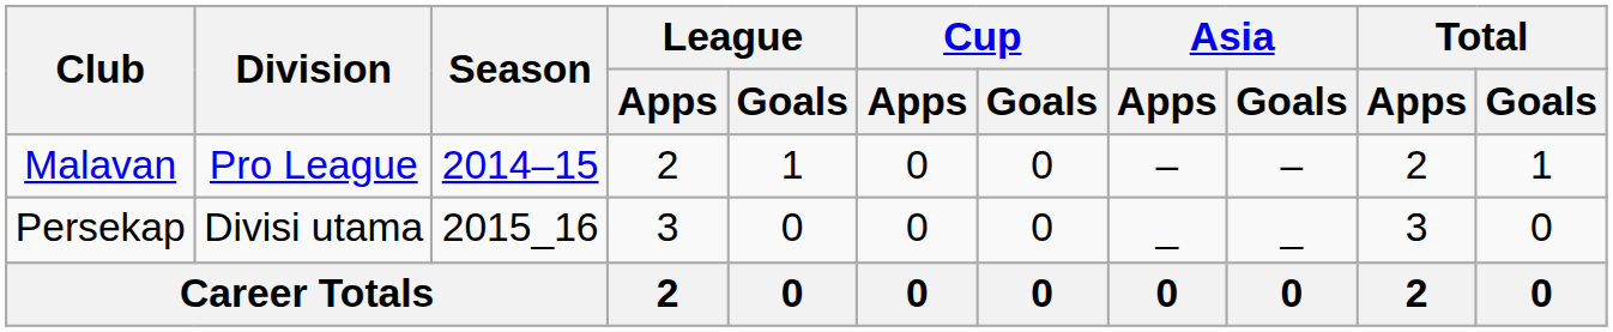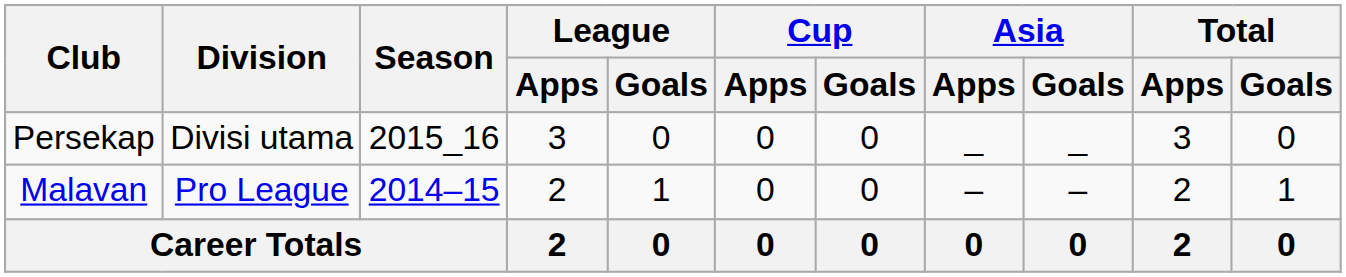rows swapped: Malavan <-> Persekap
